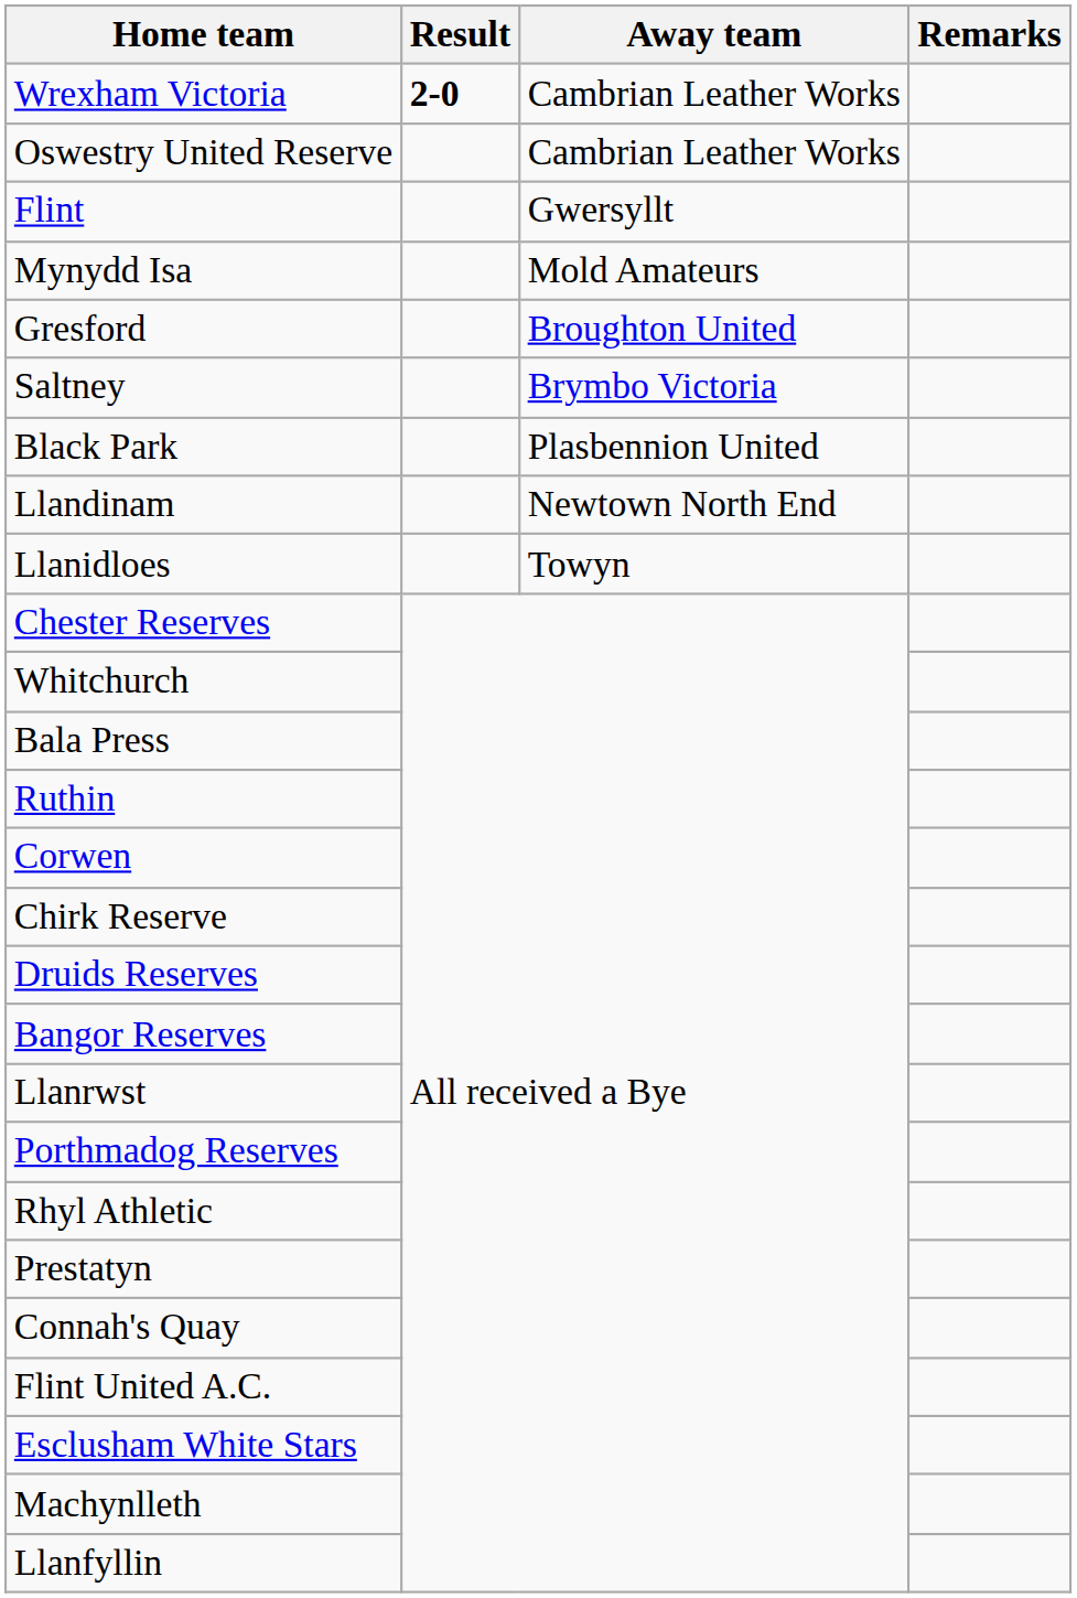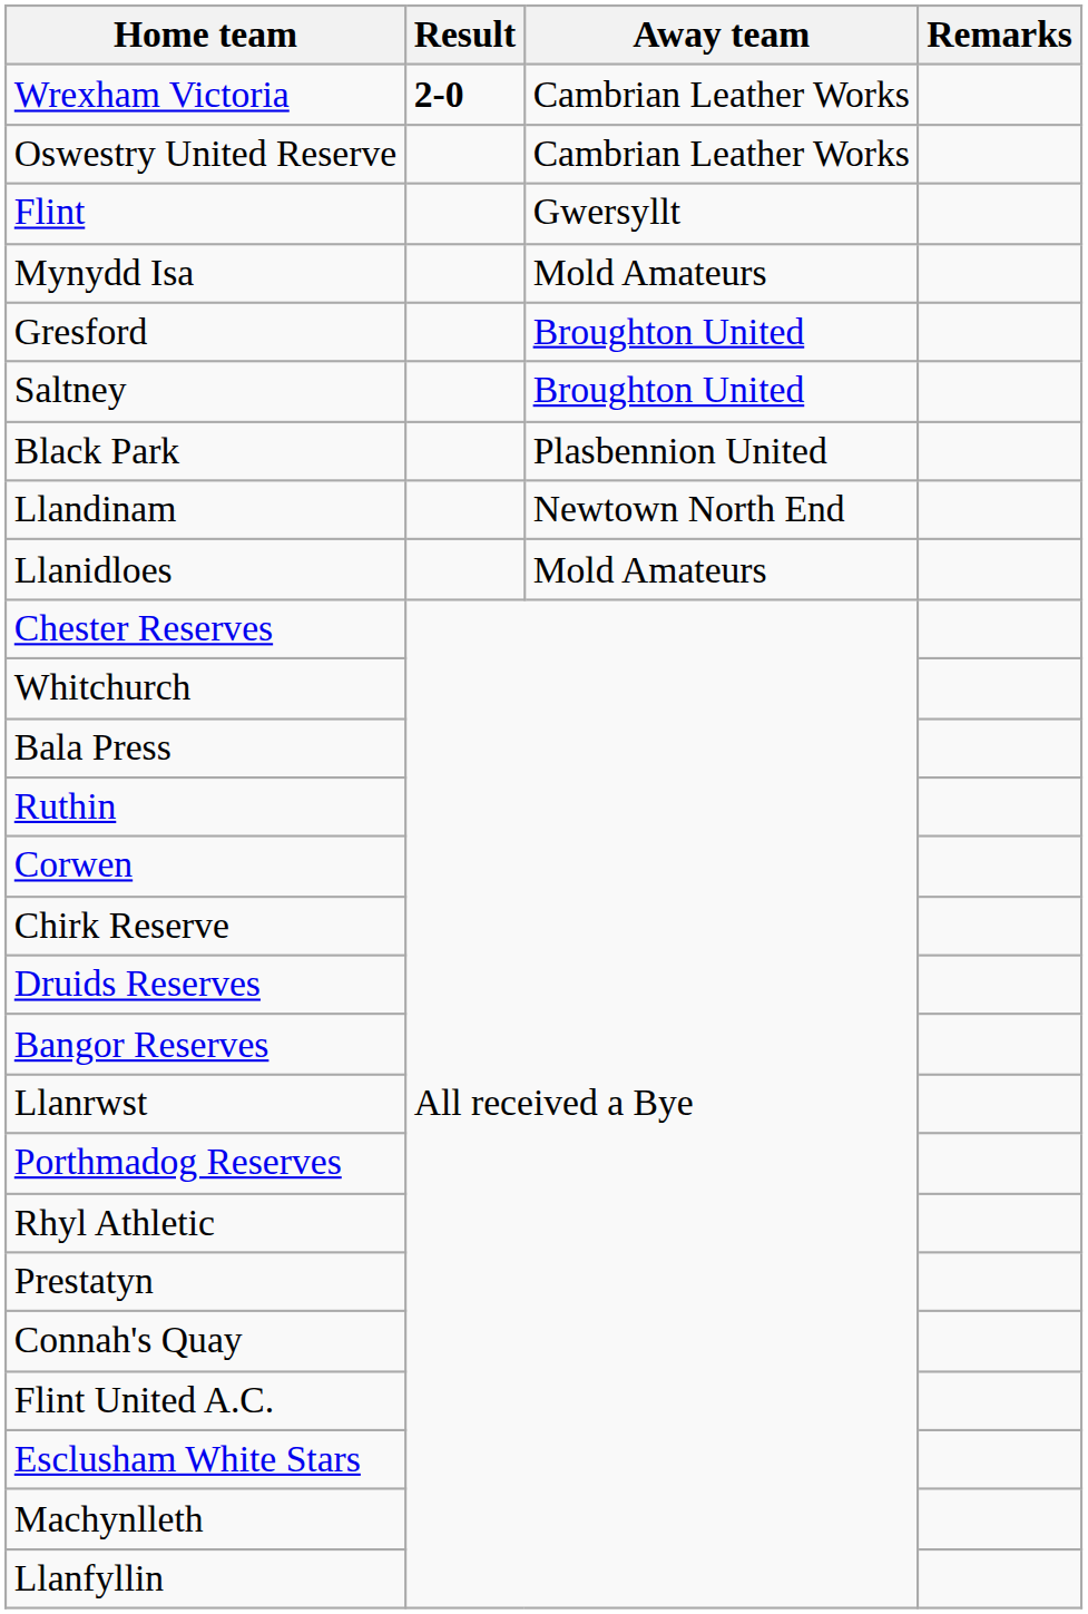Saltney | Away team: Brymbo Victoria -> Broughton United
Llanidloes | Away team: Towyn -> Mold Amateurs
